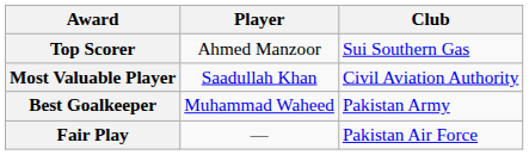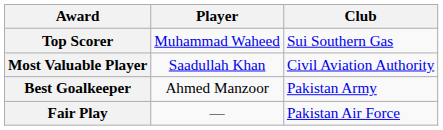Top Scorer | Player: Ahmed Manzoor -> Muhammad Waheed
Best Goalkeeper | Player: Muhammad Waheed -> Ahmed Manzoor
